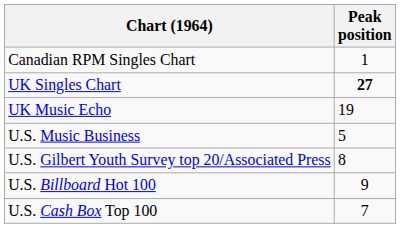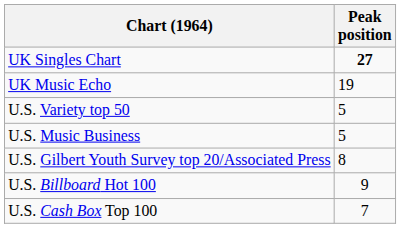- row: Canadian RPM Singles Chart | 1
+ row: U.S. Variety top 50 | 5
